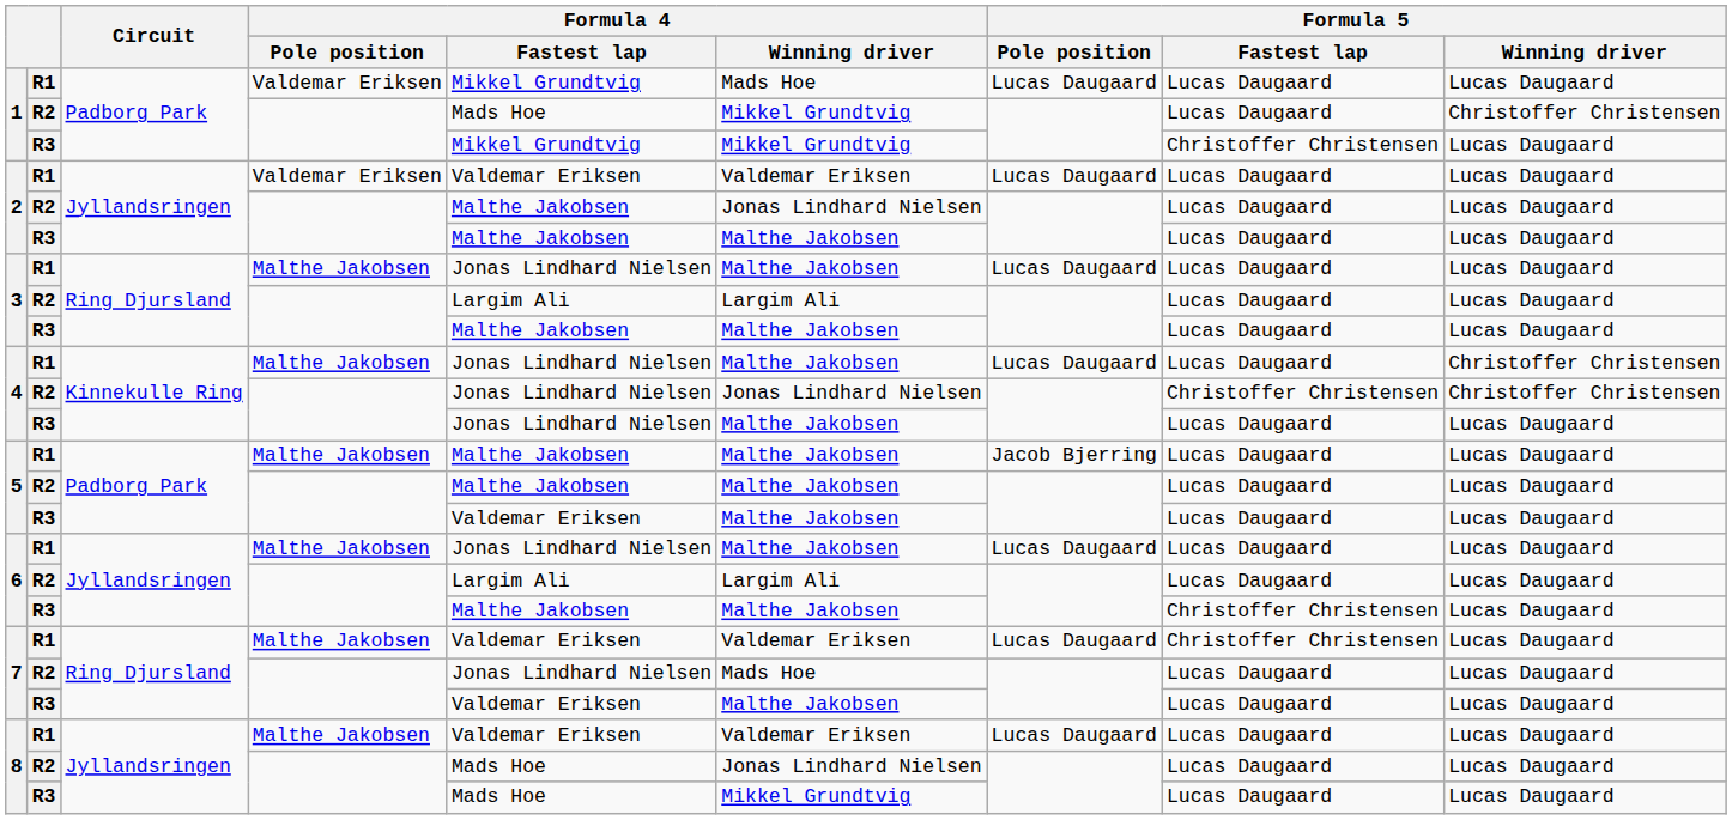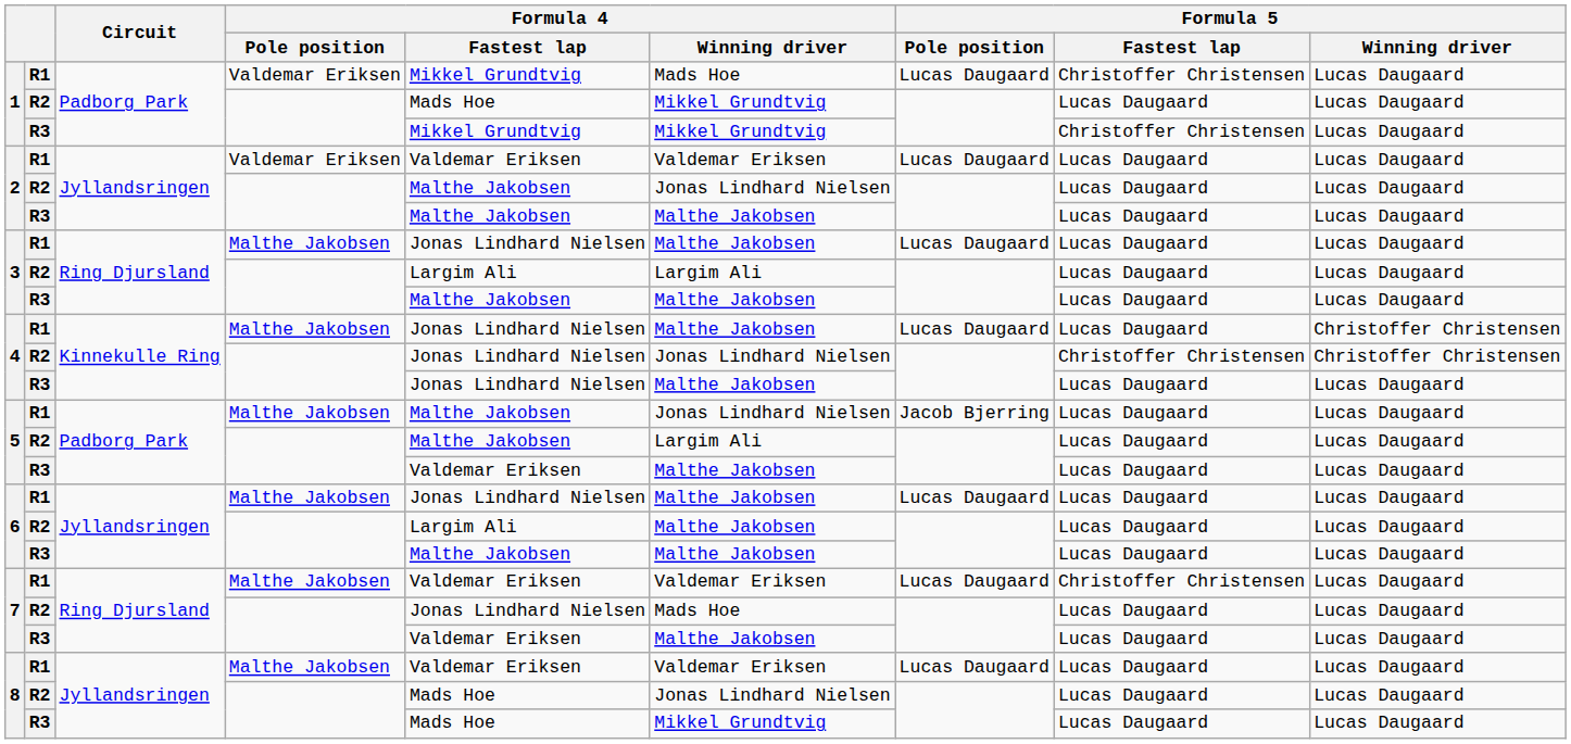1 / R1 | Formula 5 / Fastest lap: Lucas Daugaard -> Christoffer Christensen
1 / R2 | Formula 5 / Winning driver: Christoffer Christensen -> Lucas Daugaard
5 / R1 | Formula 4 / Winning driver: Malthe Jakobsen -> Jonas Lindhard Nielsen
5 / R2 | Formula 4 / Winning driver: Malthe Jakobsen -> Largim Ali
6 / R2 | Formula 4 / Winning driver: Largim Ali -> Malthe Jakobsen
6 / R3 | Formula 5 / Fastest lap: Christoffer Christensen -> Lucas Daugaard
